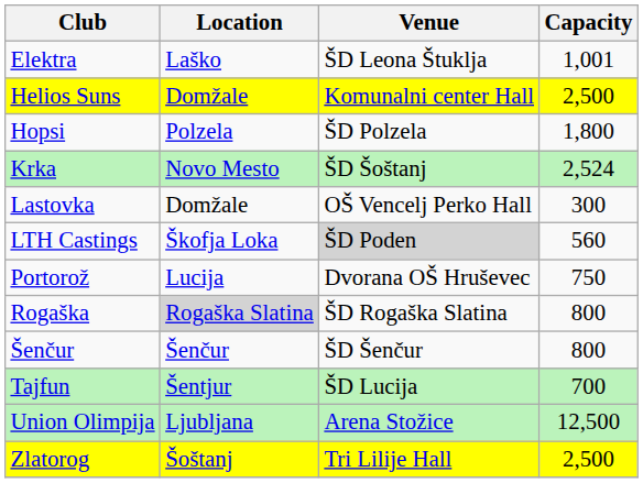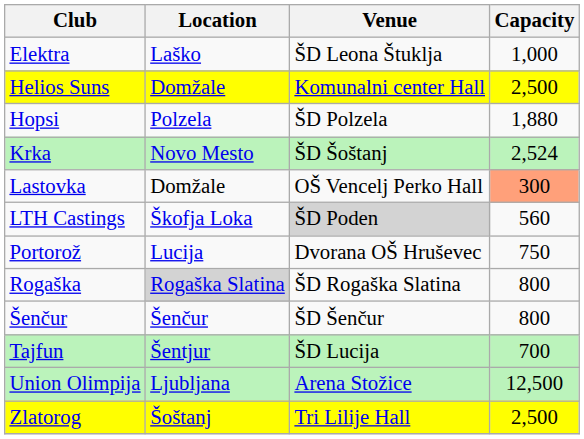Elektra | Capacity: 1,001 -> 1,000
Hopsi | Capacity: 1,800 -> 1,880
Lastovka | Capacity: no background -> lightsalmon background
